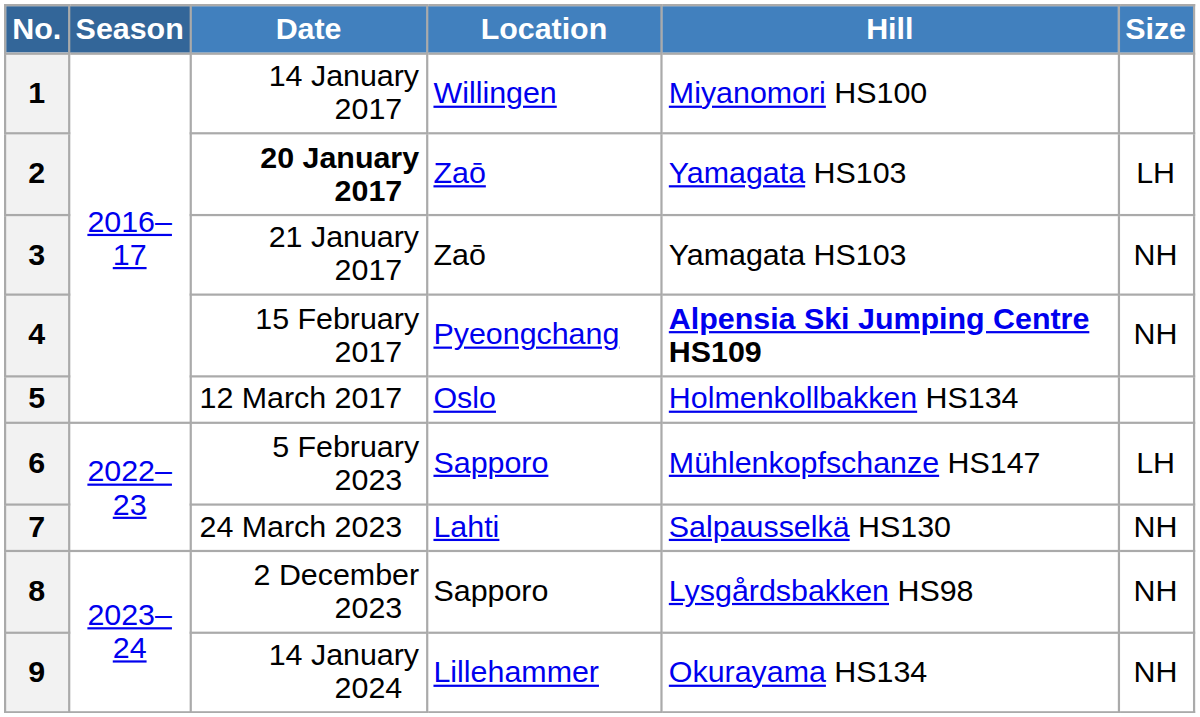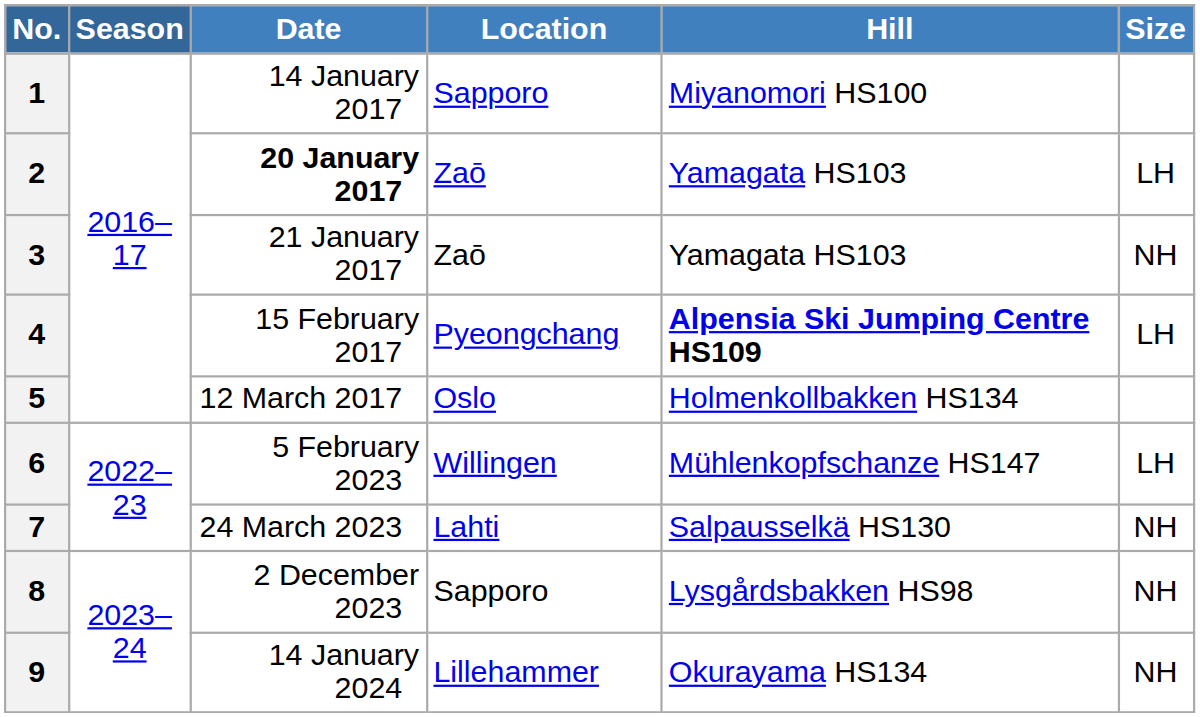1 | Location: Willingen -> Sapporo
4 | Size: NH -> LH
6 | Location: Sapporo -> Willingen
